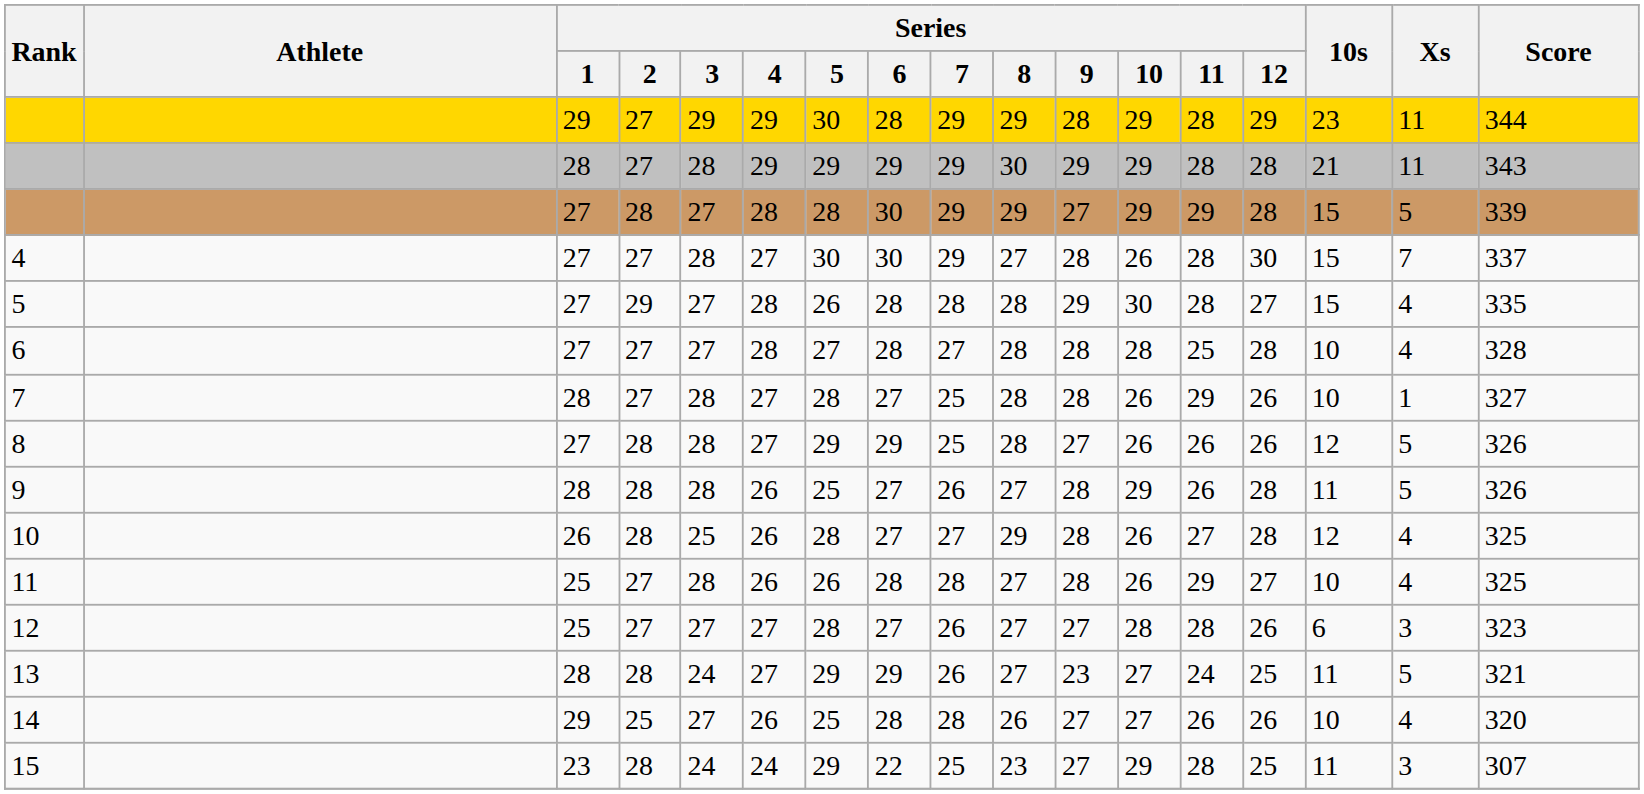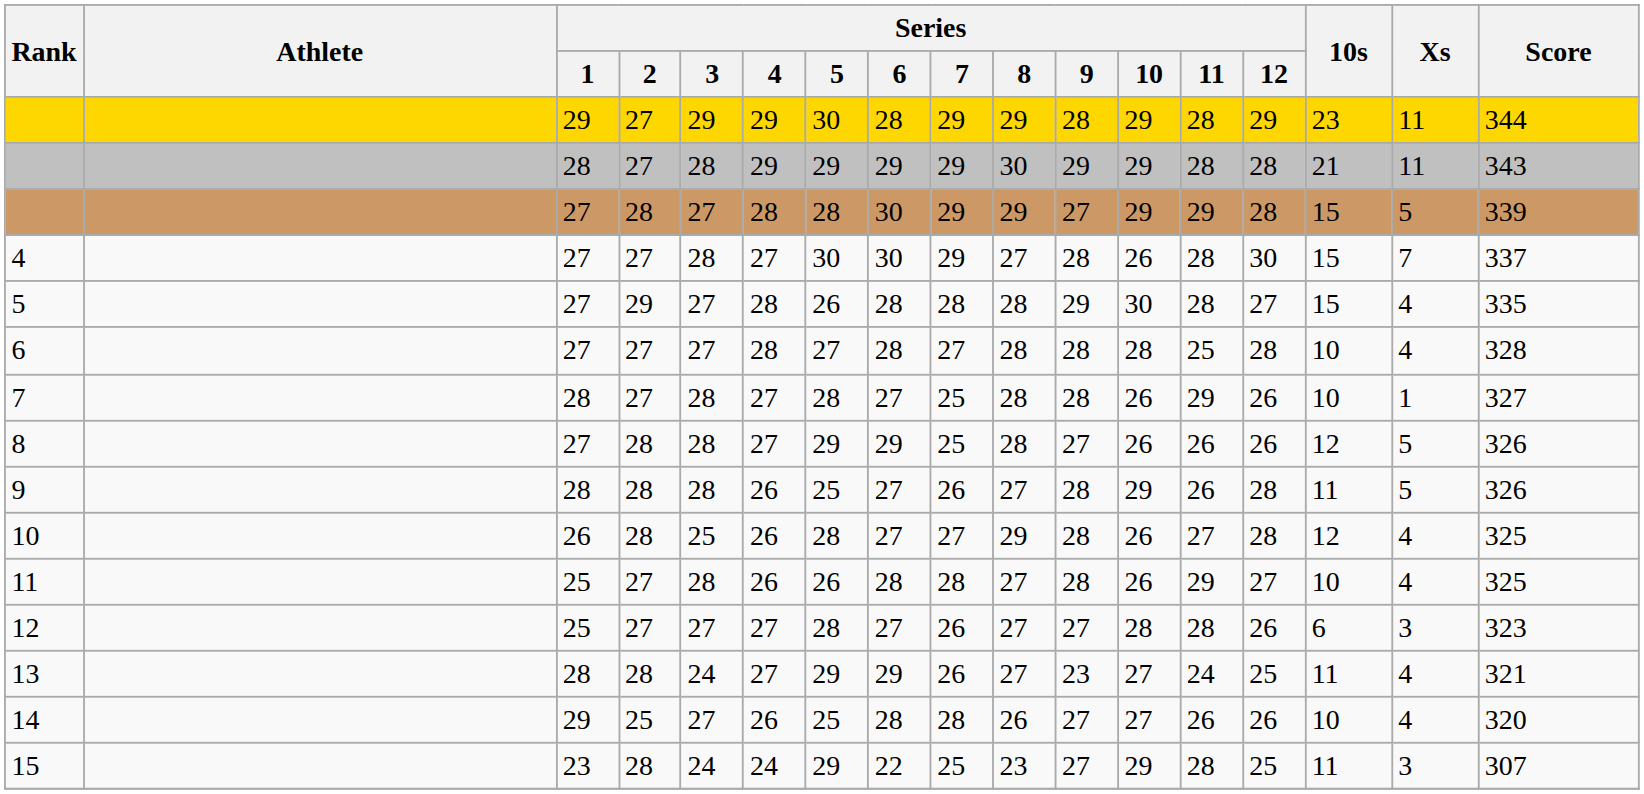13 | Xs: 5 -> 4
